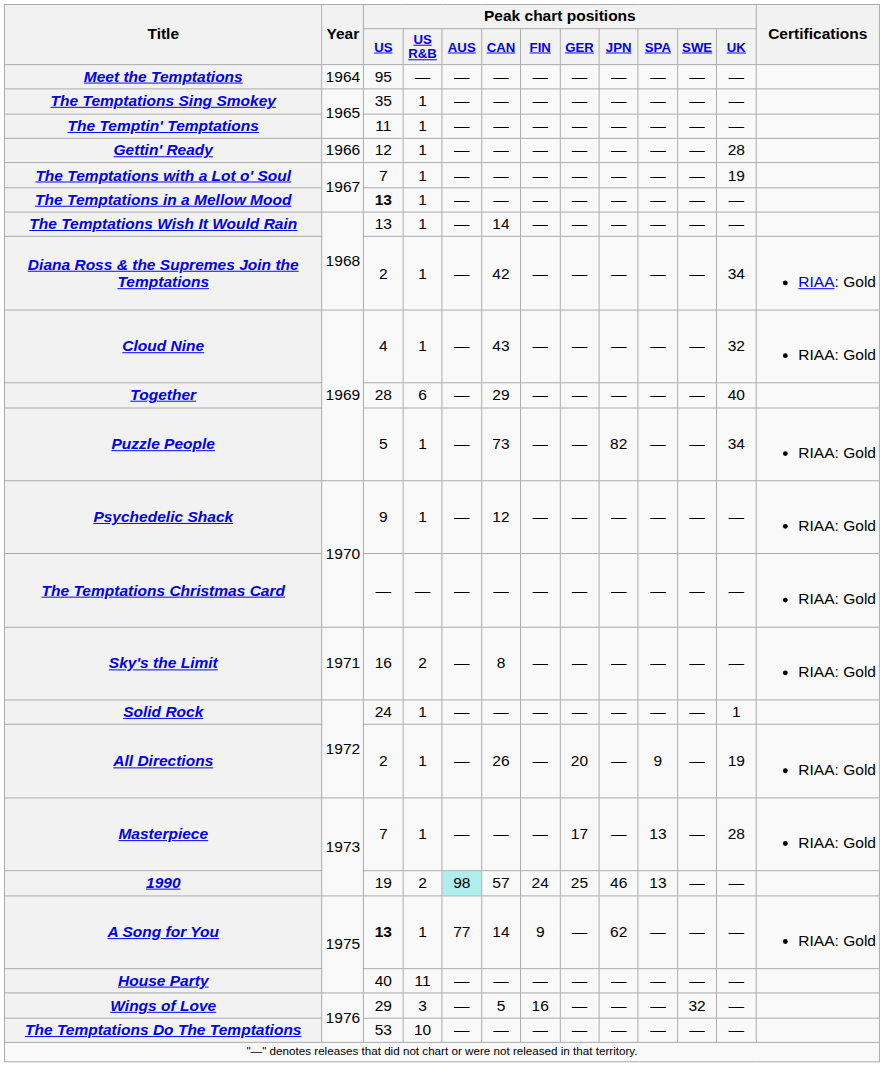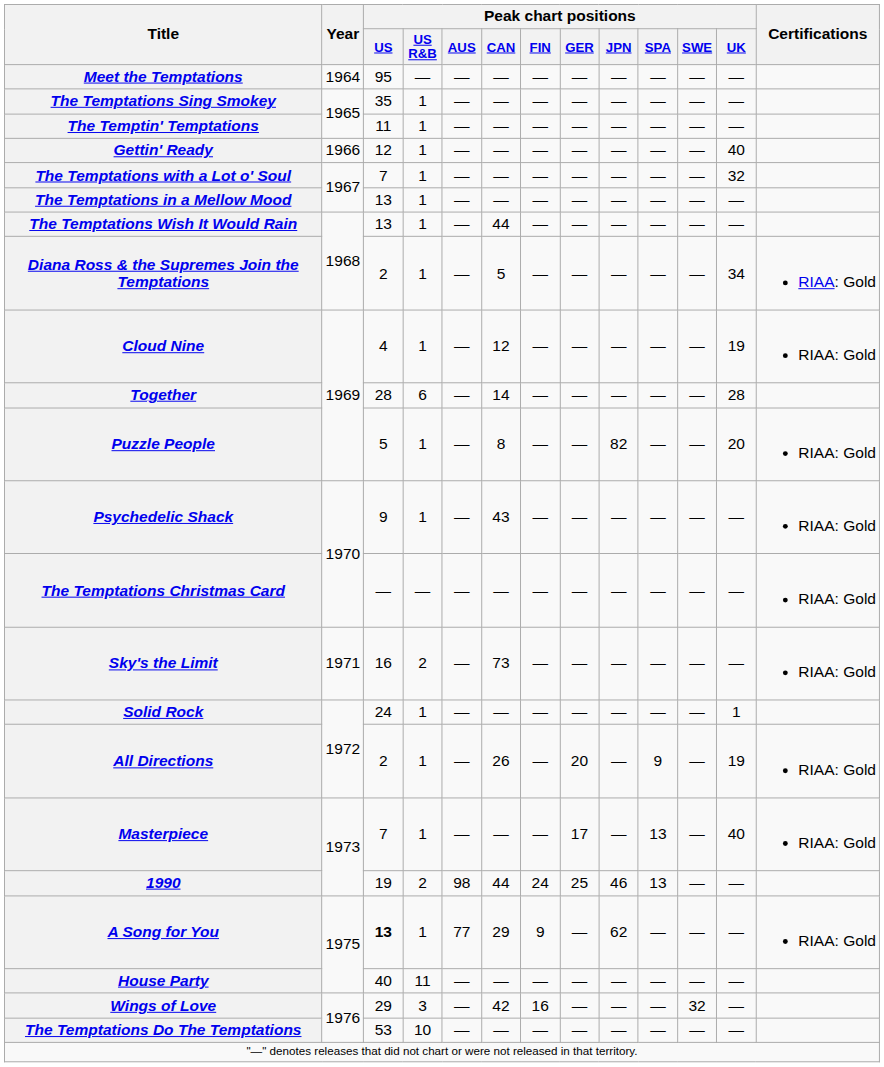Gettin' Ready | Peak chart positions / UK: 28 -> 40
The Temptations with a Lot o' Soul | Peak chart positions / UK: 19 -> 32
The Temptations in a Mellow Mood | Peak chart positions / US: bold -> normal
The Temptations Wish It Would Rain | Peak chart positions / CAN: 14 -> 44
Diana Ross & the Supremes Join the Temptations | Peak chart positions / CAN: 42 -> 5
Cloud Nine | Peak chart positions / CAN: 43 -> 12
Cloud Nine | Peak chart positions / UK: 32 -> 19
Together | Peak chart positions / CAN: 29 -> 14
Together | Peak chart positions / UK: 40 -> 28
Puzzle People | Peak chart positions / CAN: 73 -> 8
Puzzle People | Peak chart positions / UK: 34 -> 20
Psychedelic Shack | Peak chart positions / CAN: 12 -> 43
Sky's the Limit | Peak chart positions / CAN: 8 -> 73
Masterpiece | Peak chart positions / UK: 28 -> 40
1990 | Peak chart positions / AUS: paleturquoise background -> no background
1990 | Peak chart positions / CAN: 57 -> 44
A Song for You | Peak chart positions / CAN: 14 -> 29
Wings of Love | Peak chart positions / CAN: 5 -> 42
